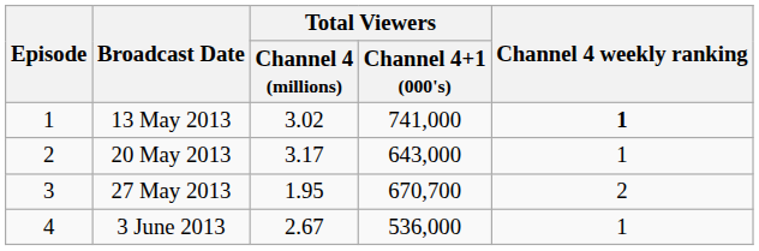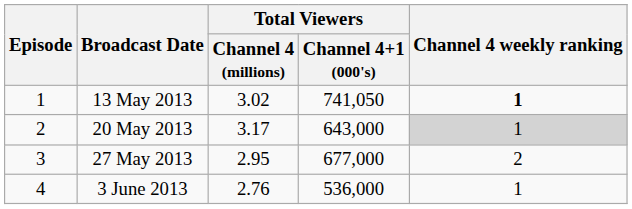13 May 2013 | Total Viewers / Channel 4+1 (000's): 741,000 -> 741,050
20 May 2013 | Channel 4 weekly ranking: no background -> lightgrey background
27 May 2013 | Total Viewers / Channel 4 (millions): 1.95 -> 2.95
27 May 2013 | Total Viewers / Channel 4+1 (000's): 670,700 -> 677,000
3 June 2013 | Total Viewers / Channel 4 (millions): 2.67 -> 2.76
